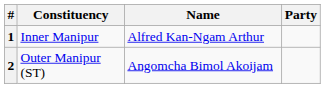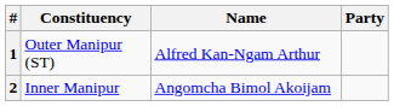1 | Constituency: Inner Manipur -> Outer Manipur (ST)
2 | Constituency: Outer Manipur (ST) -> Inner Manipur
